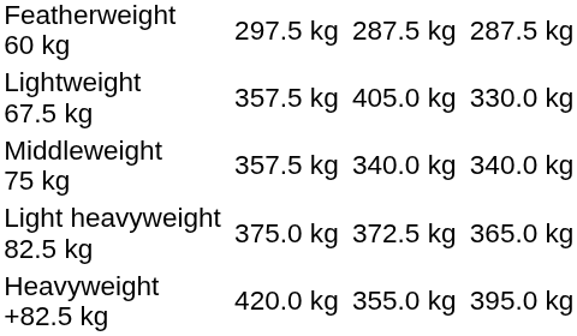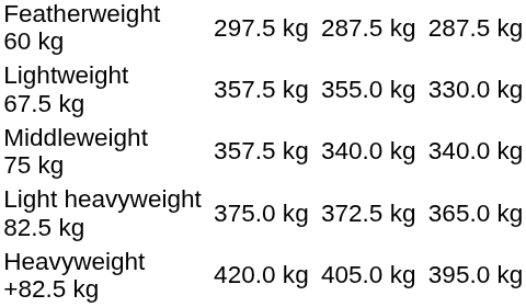Lightweight 67.5 kg | column 5: 405.0 kg -> 355.0 kg
Heavyweight +82.5 kg | column 5: 355.0 kg -> 405.0 kg
